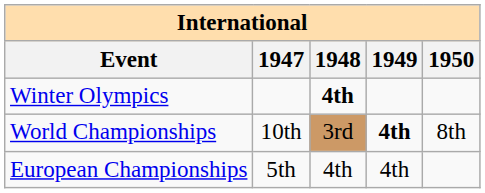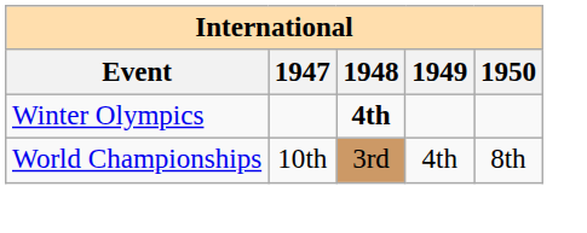World Championships | 1949: bold -> normal
- row: European Championships | 5th | 4th | 4th
